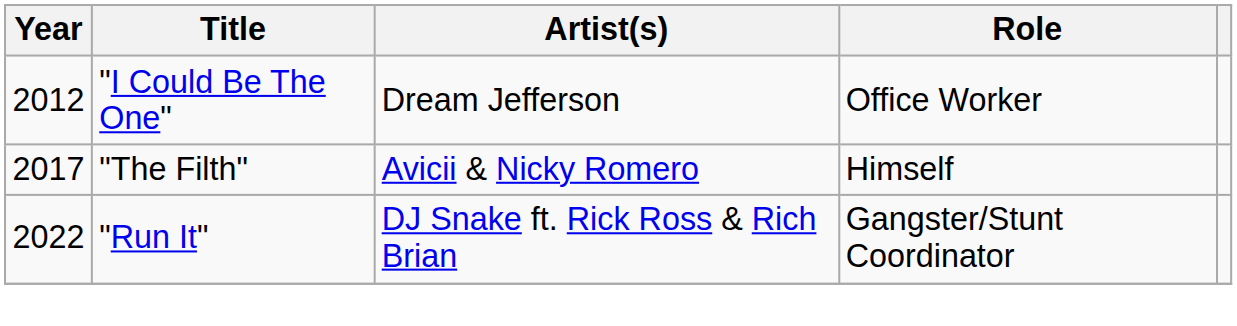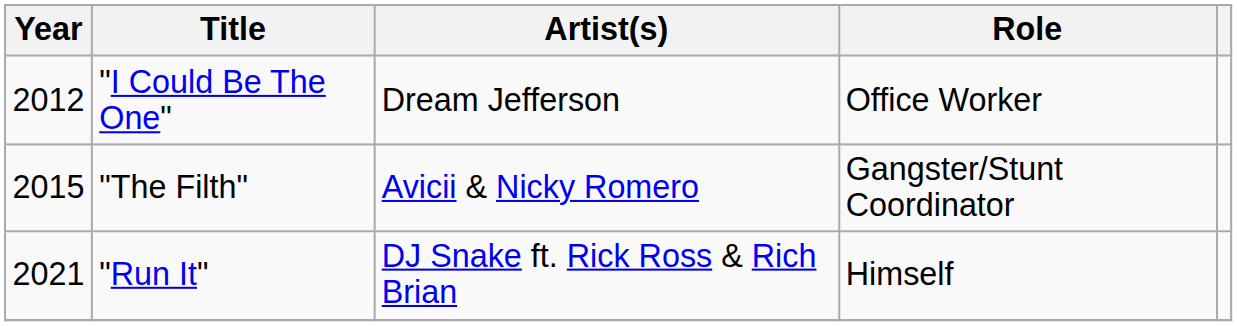"The Filth" | Year: 2017 -> 2015
"The Filth" | Role: Himself -> Gangster/Stunt Coordinator
"Run It" | Year: 2022 -> 2021
"Run It" | Role: Gangster/Stunt Coordinator -> Himself
